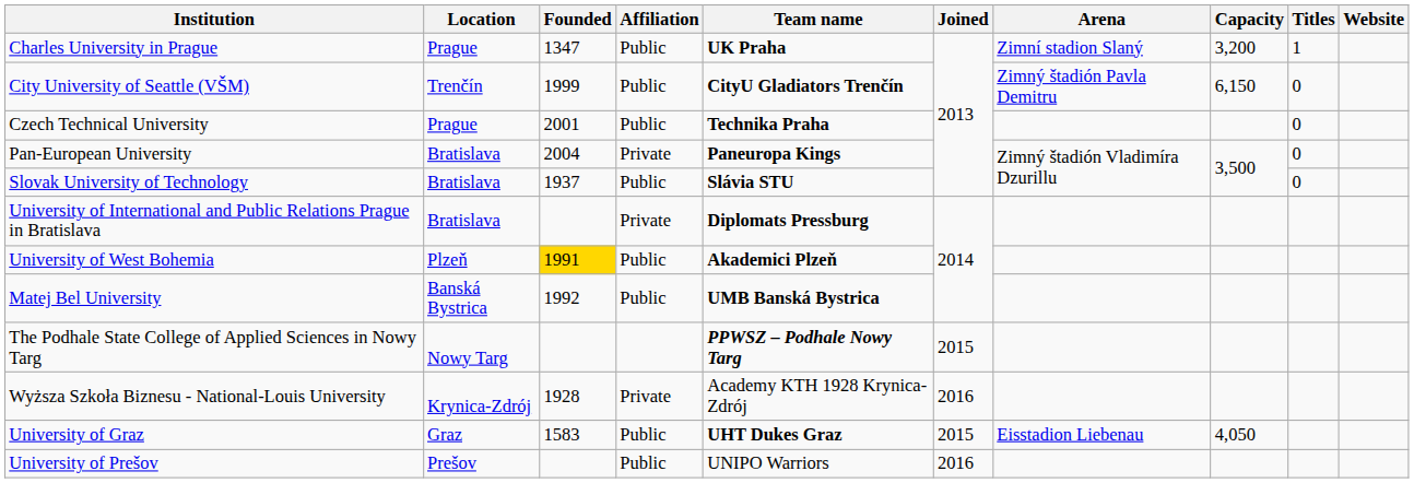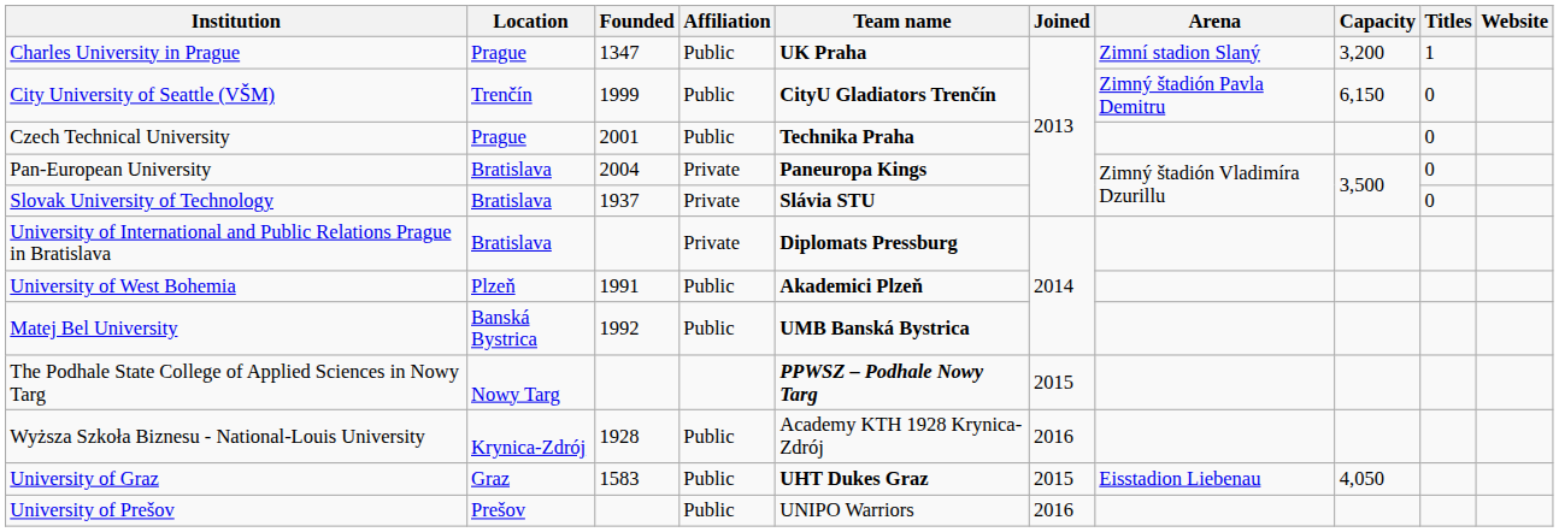Slovak University of Technology | Affiliation: Public -> Private
University of West Bohemia | Founded: gold background -> no background
Wyższa Szkoła Biznesu - National-Louis University | Affiliation: Private -> Public
